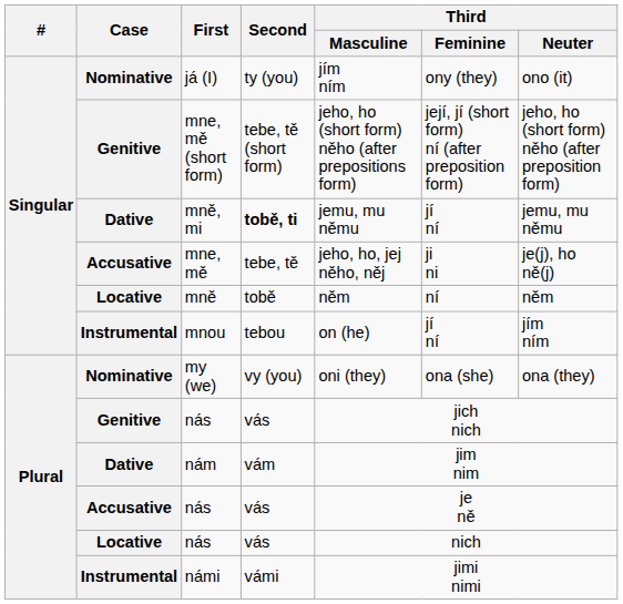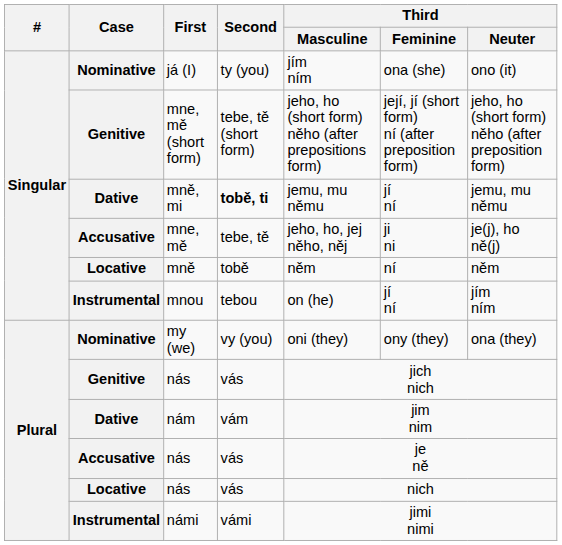já (I) | Third / Feminine: ony (they) -> ona (she)
my (we) | Third / Feminine: ona (she) -> ony (they)
